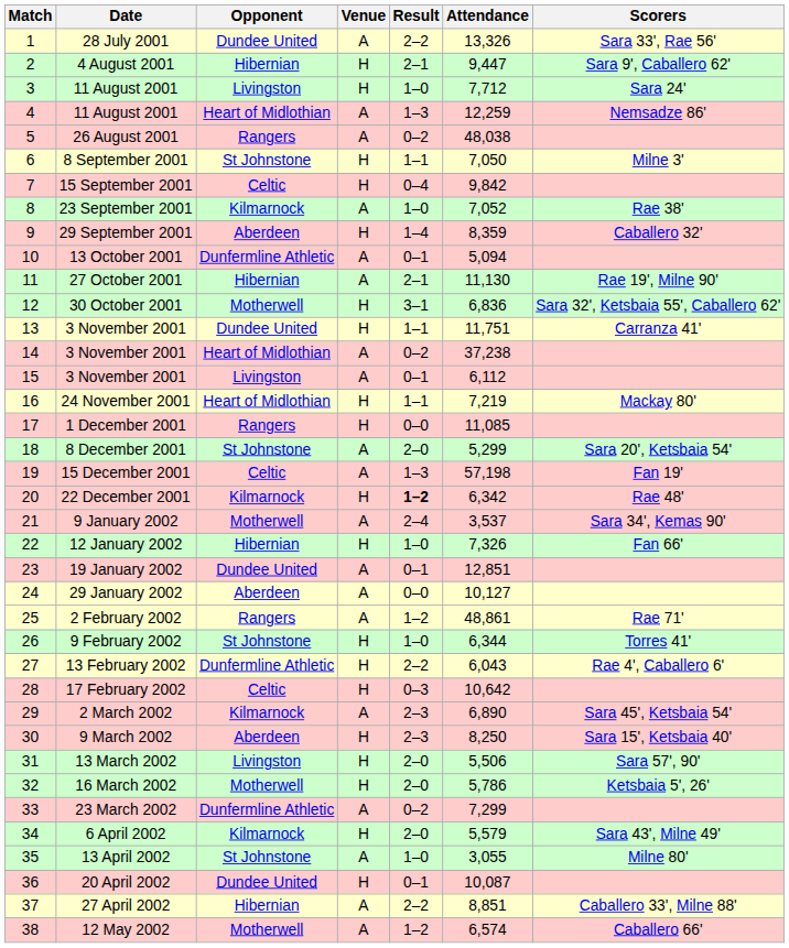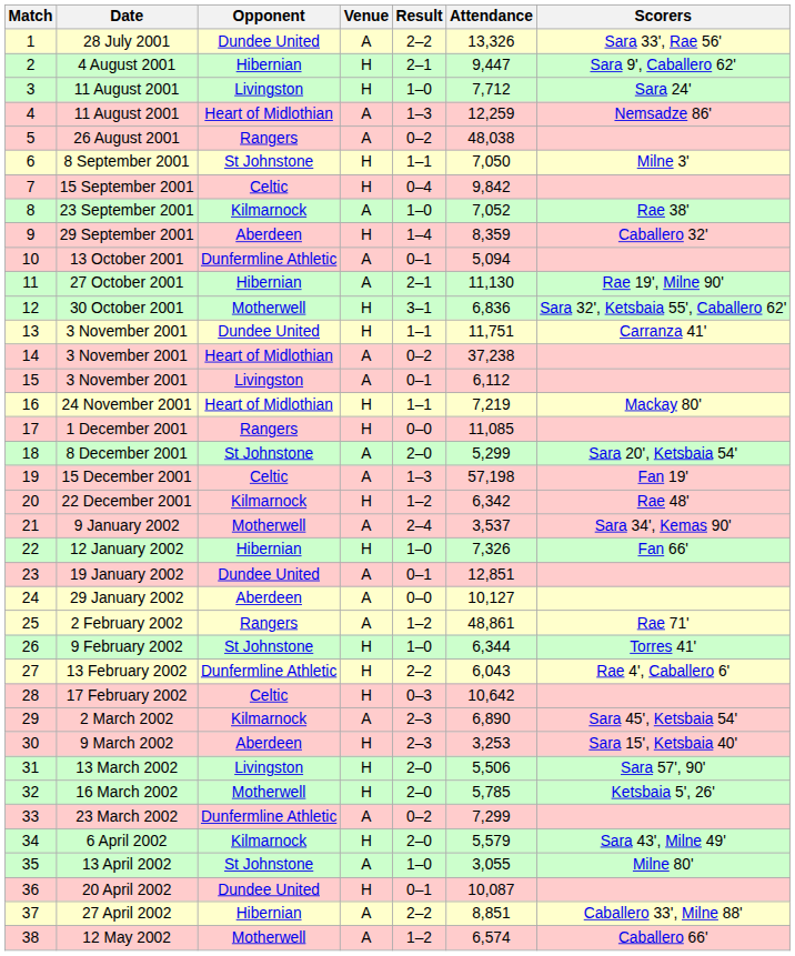22 December 2001 | Result: bold -> normal
9 March 2002 | Attendance: 8,250 -> 3,253
16 March 2002 | Attendance: 5,786 -> 5,785
